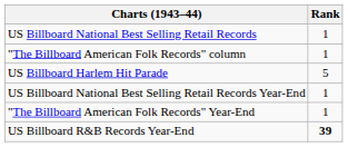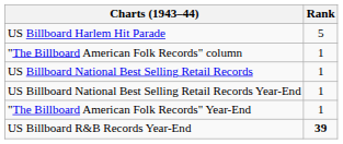rows swapped: US Billboard National Best Selling Retail Records <-> US Billboard Harlem Hit Parade
